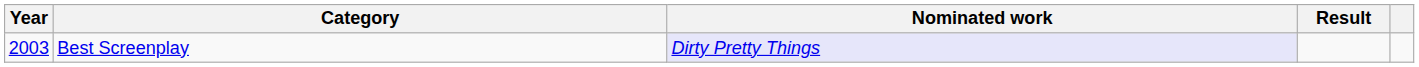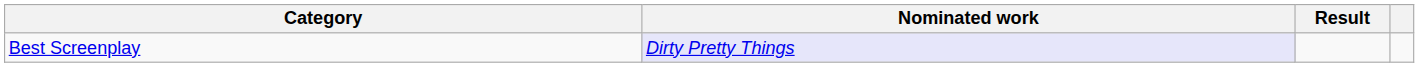- column: Year | 2003
